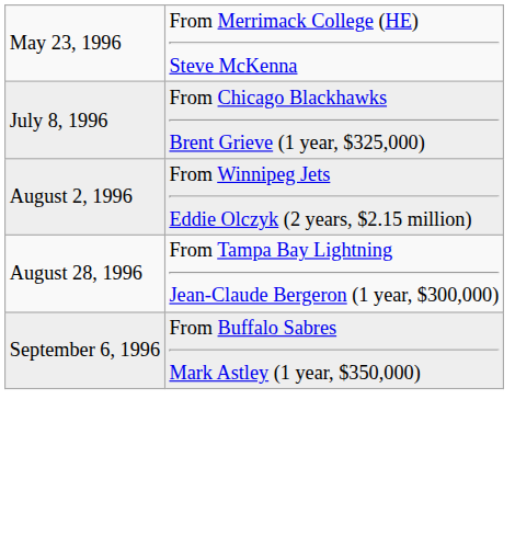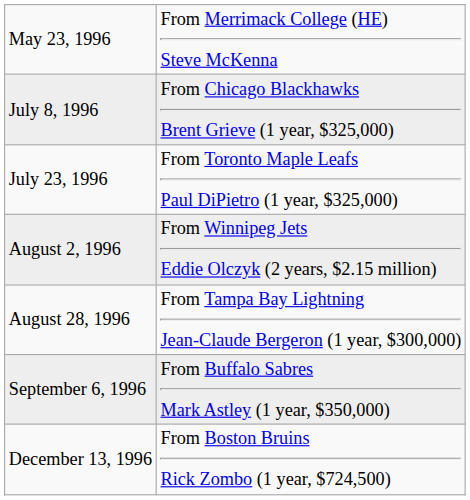+ row: July 23, 1996 | From Toronto Maple Leafs Paul DiPietro (1 year, $325,000)
+ row: December 13, 1996 | From Boston Bruins Rick Zombo (1 year, $724,500)
